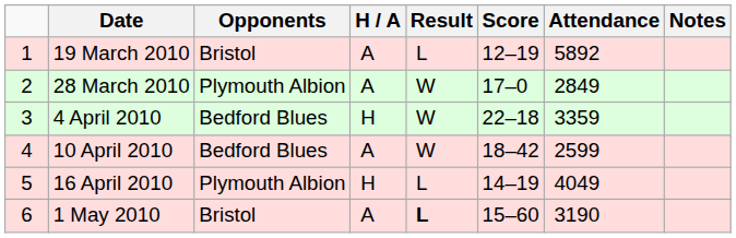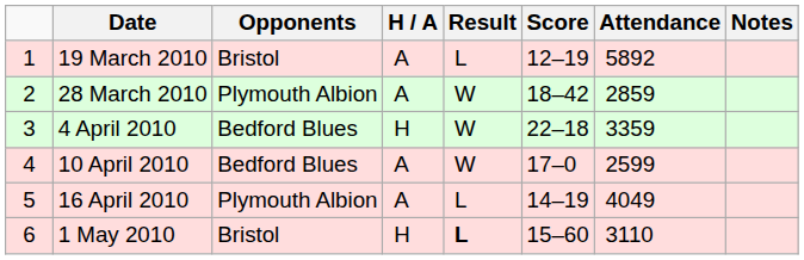28 March 2010 | Score: 17–0 -> 18–42
28 March 2010 | Attendance: 2849 -> 2859
10 April 2010 | Score: 18–42 -> 17–0
16 April 2010 | H / A: H -> A
1 May 2010 | H / A: A -> H
1 May 2010 | Attendance: 3190 -> 3110
